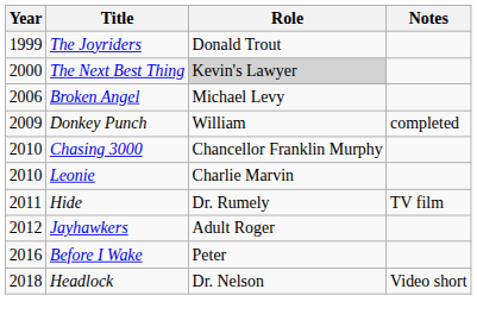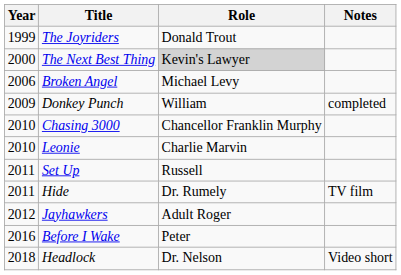+ row: 2011 | Set Up | Russell
